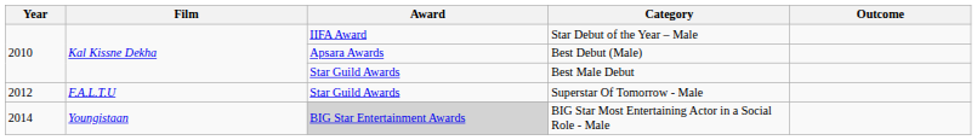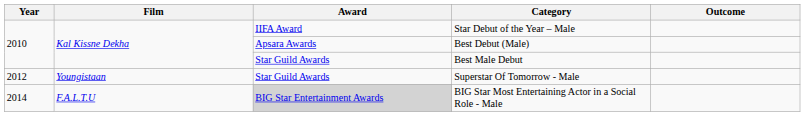Superstar Of Tomorrow - Male | Film: F.A.L.T.U -> Youngistaan
BIG Star Most Entertaining Actor in a Social Role - Male | Film: Youngistaan -> F.A.L.T.U
